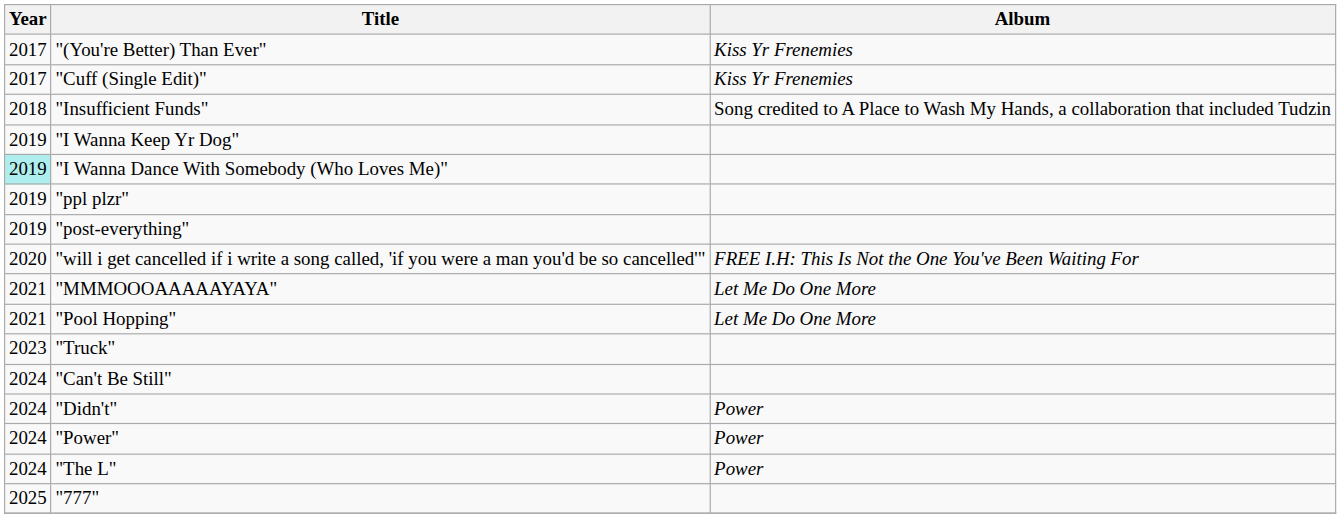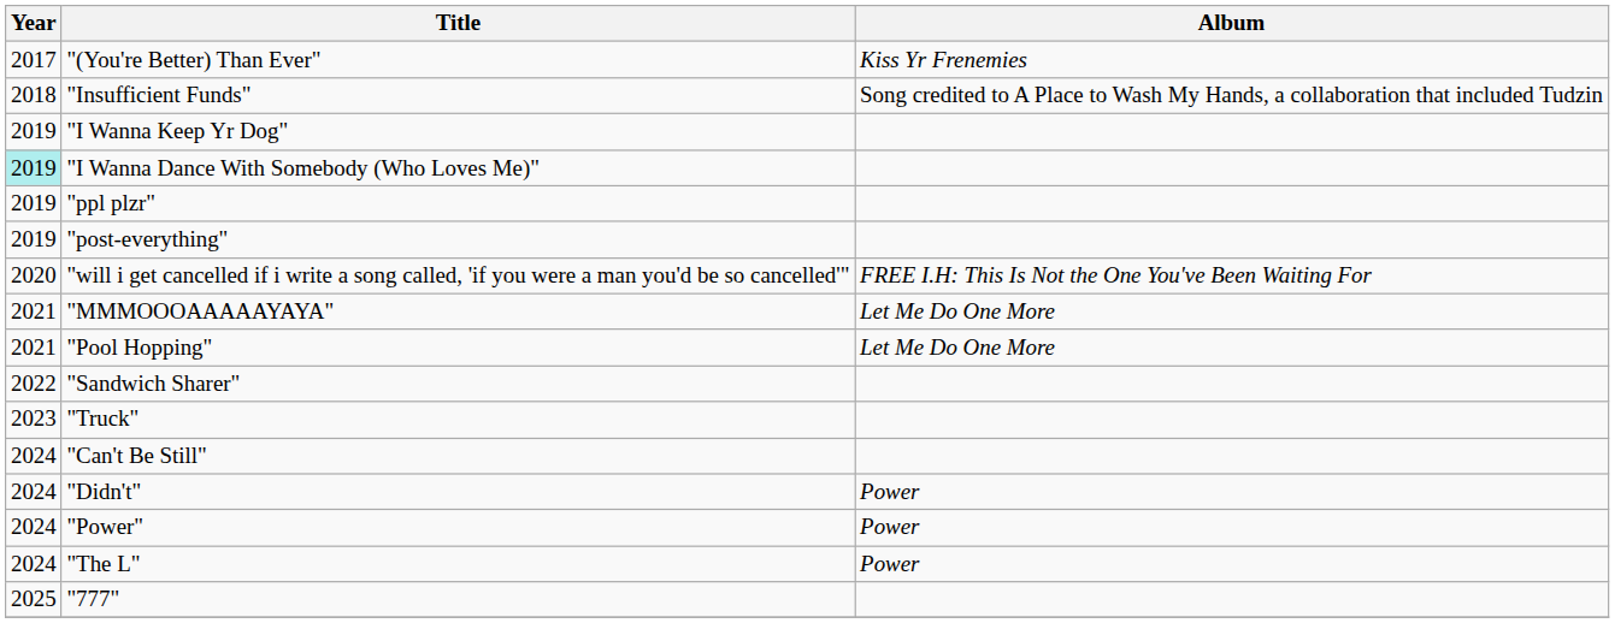- row: 2017 | "Cuff (Single Edit)" | Kiss Yr Frenemies
+ row: 2022 | "Sandwich Sharer"
